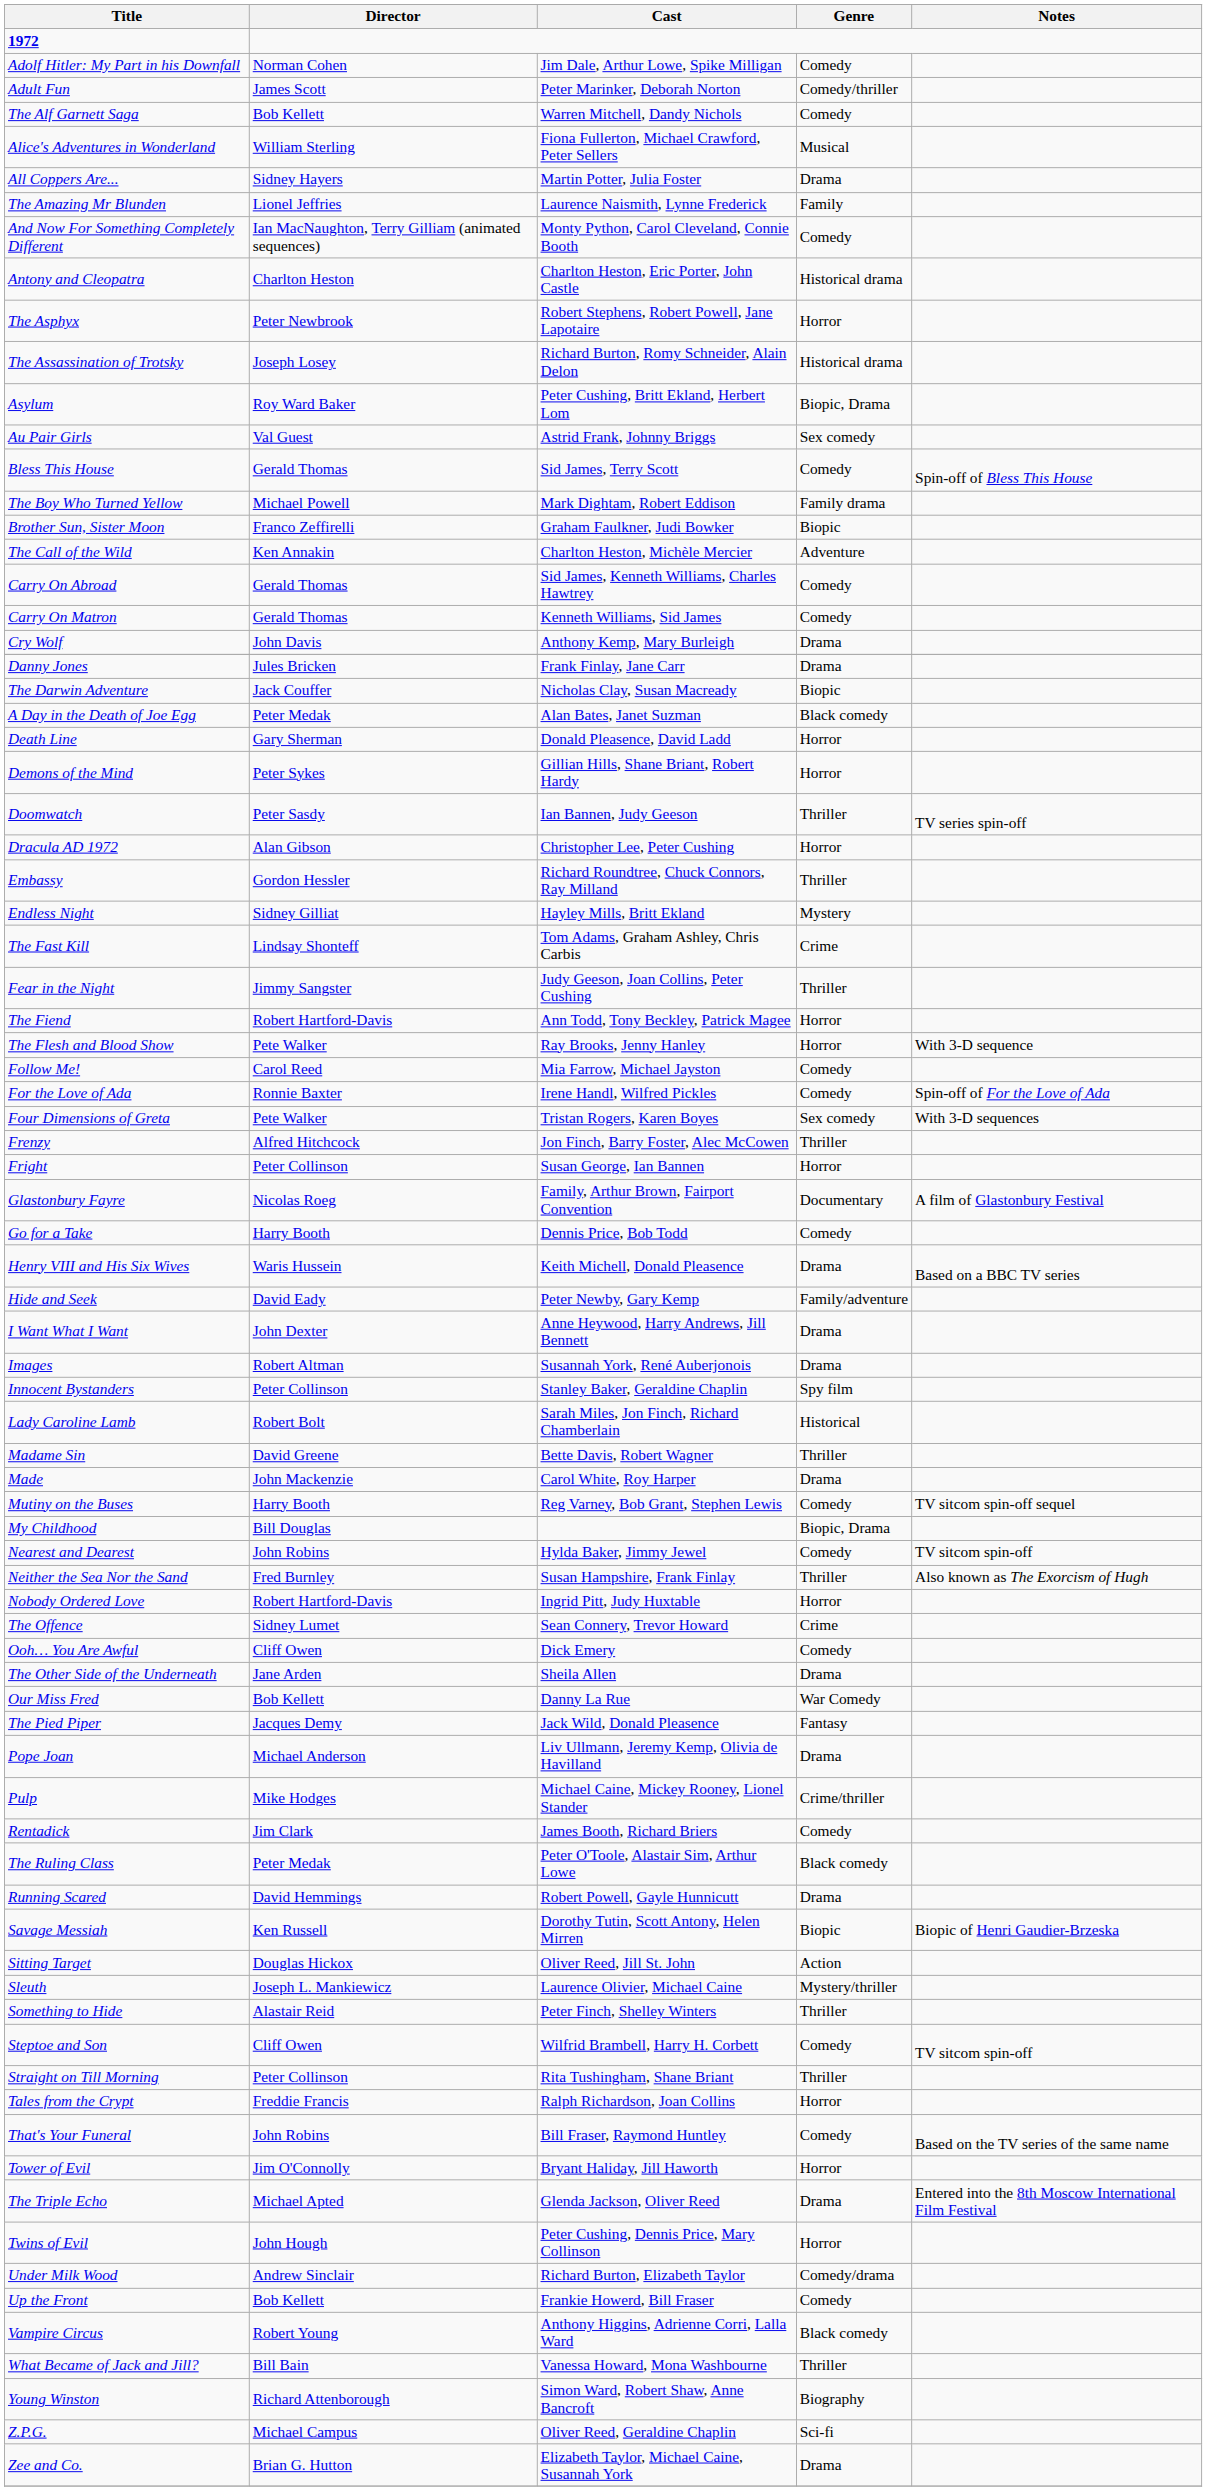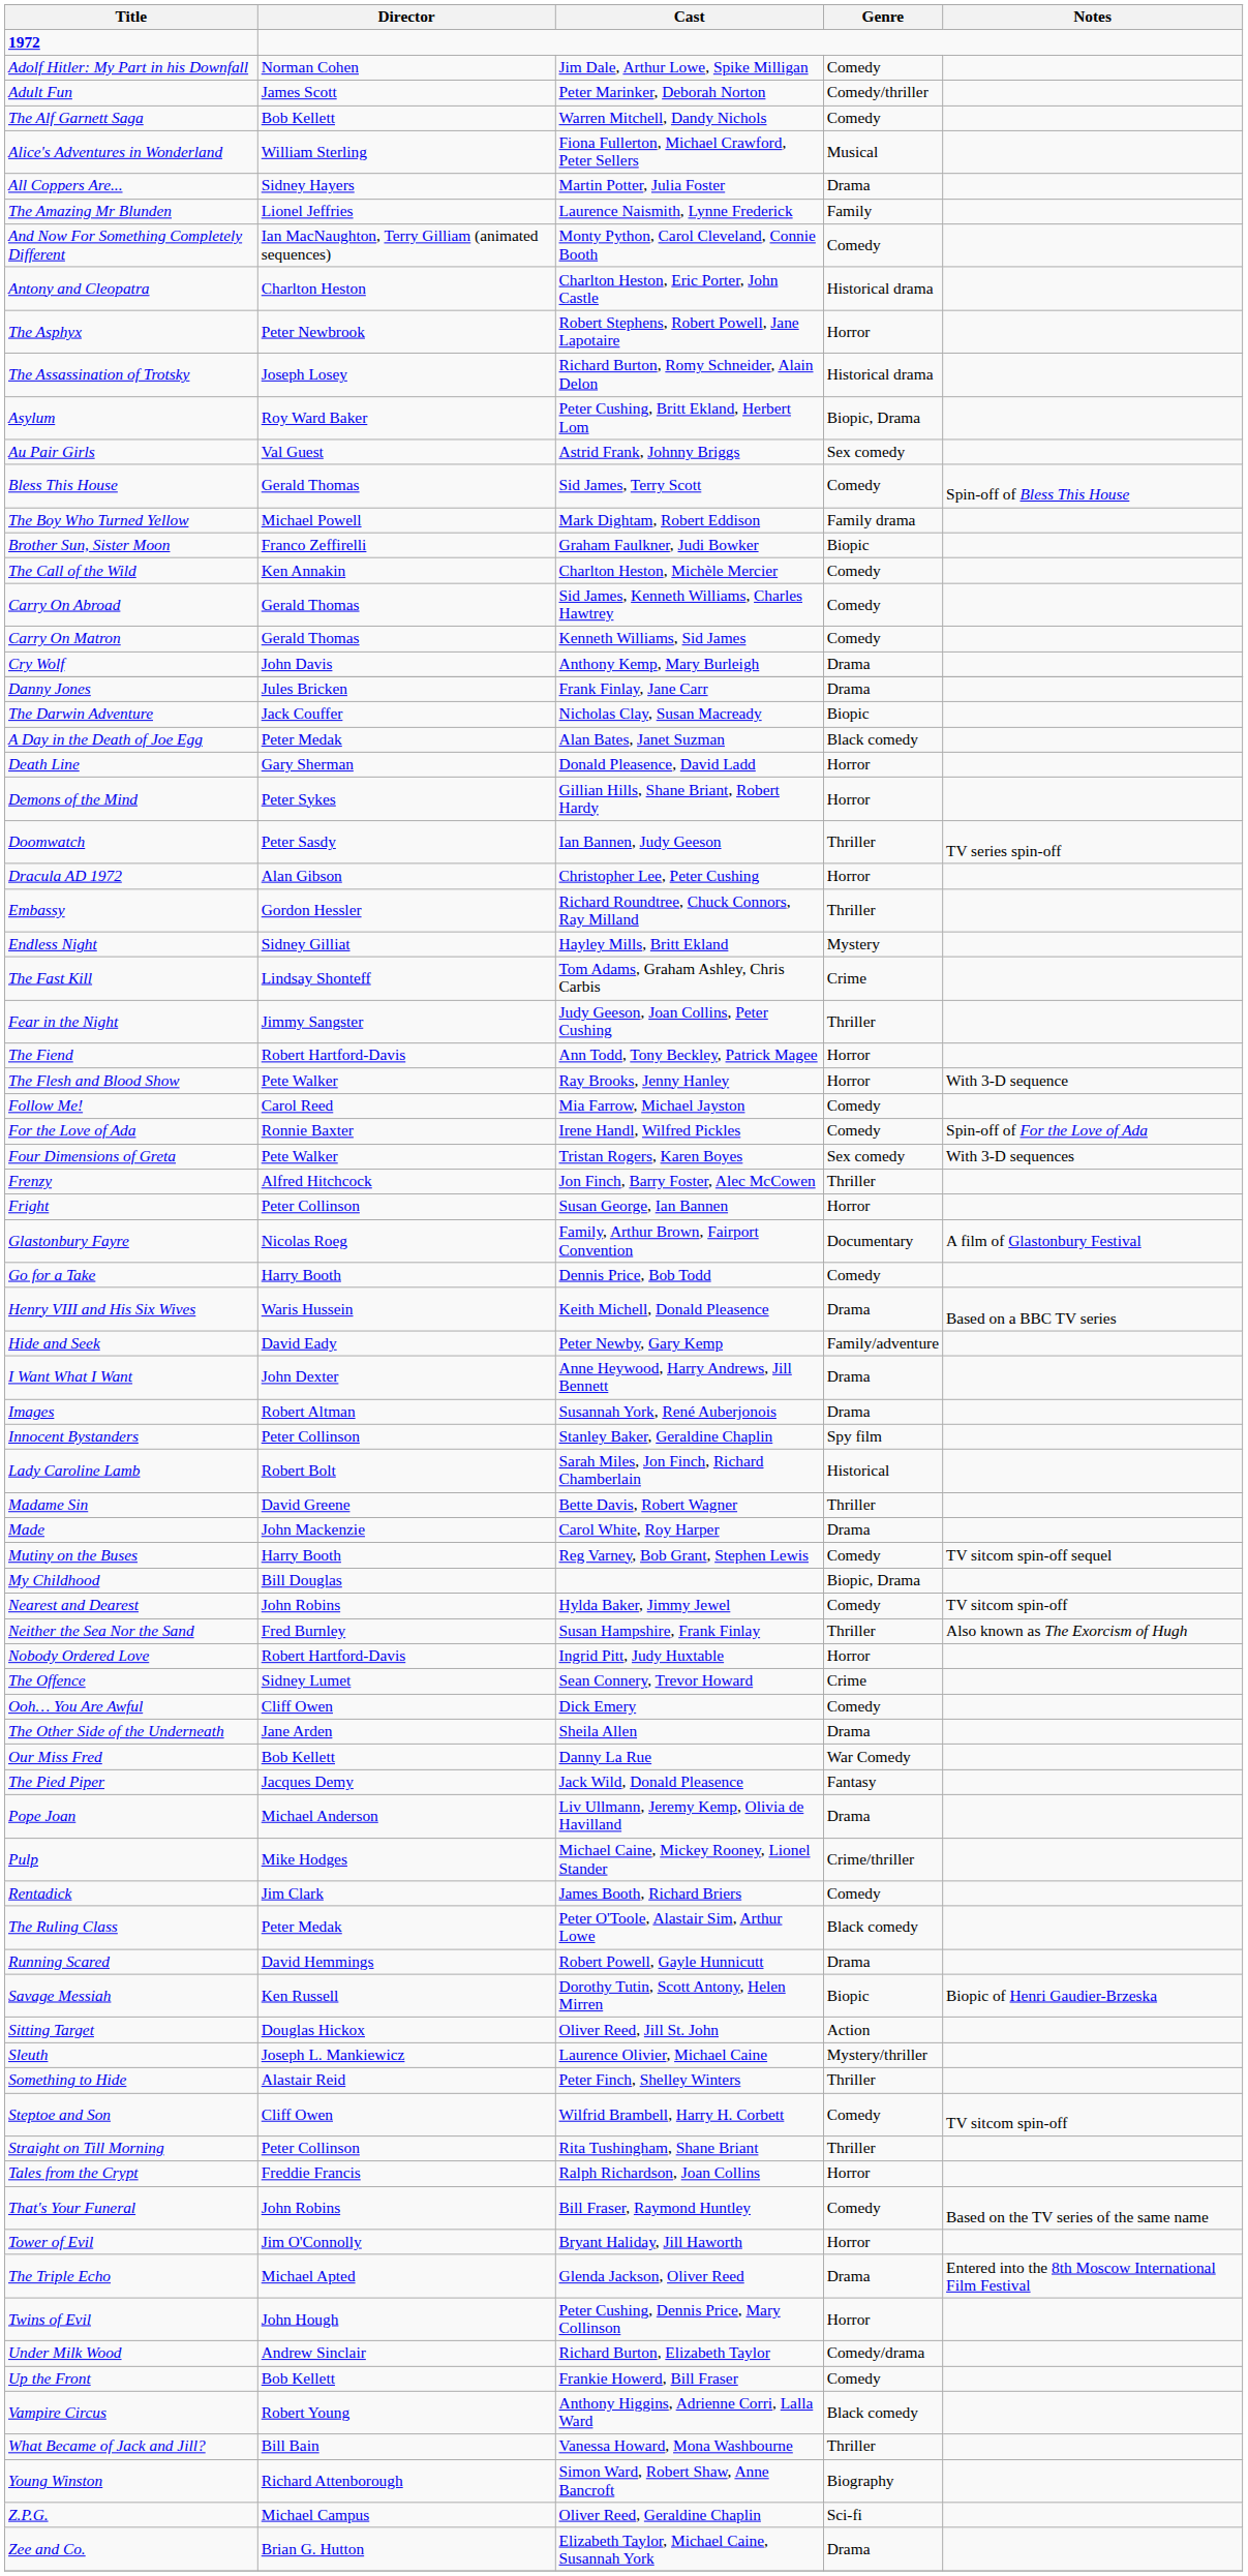The Call of the Wild | Genre: Adventure -> Comedy
